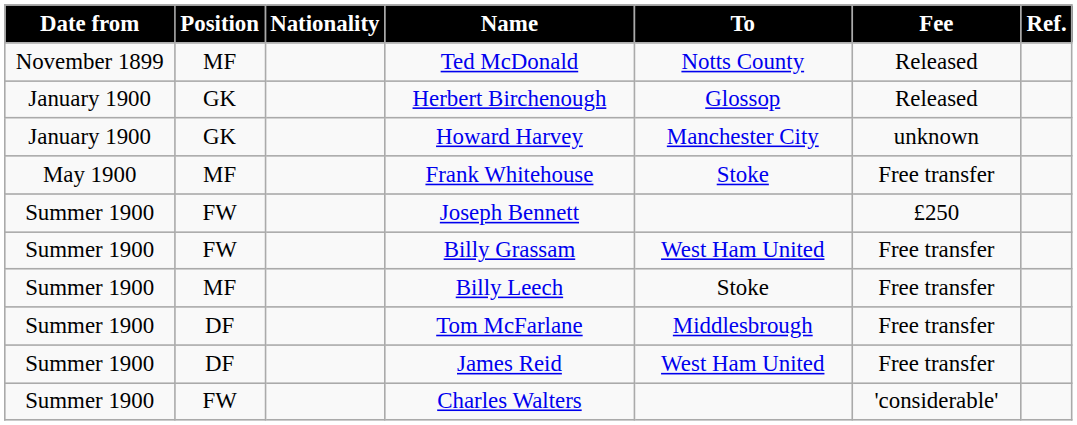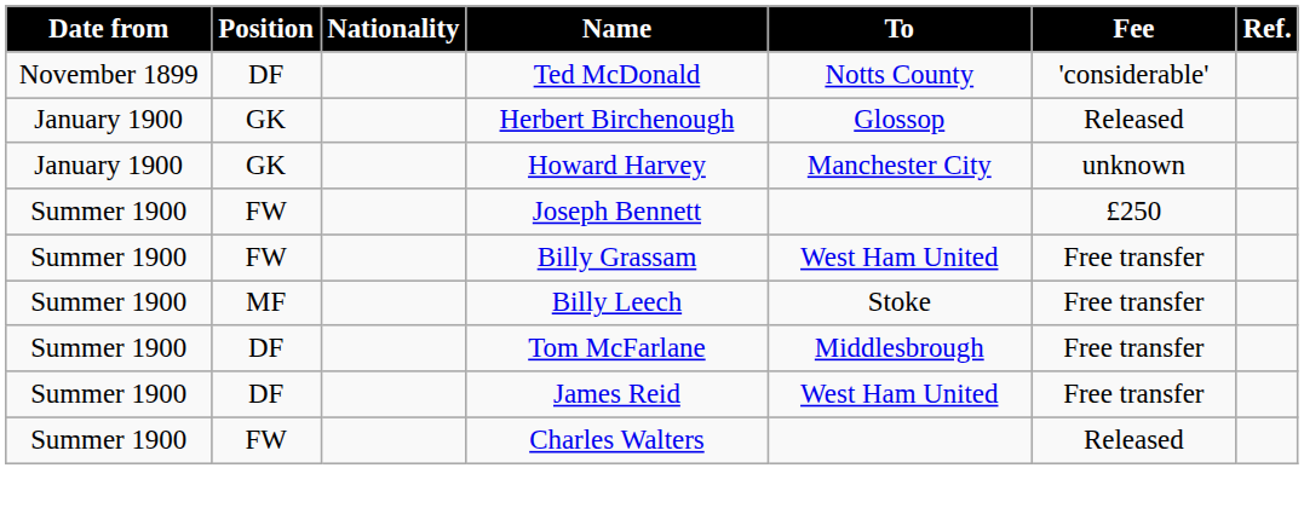Ted McDonald | Position: MF -> DF
Ted McDonald | Fee: Released -> 'considerable'
- row: May 1900 | MF | Frank Whitehouse | Stoke | Free transfer
Charles Walters | Fee: 'considerable' -> Released
